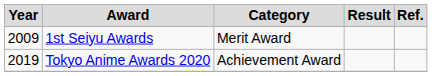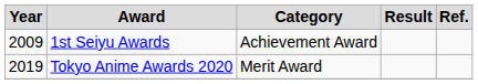1st Seiyu Awards | Category: Merit Award -> Achievement Award
Tokyo Anime Awards 2020 | Category: Achievement Award -> Merit Award
